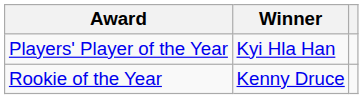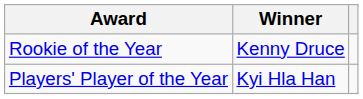rows swapped: Players' Player of the Year <-> Rookie of the Year
